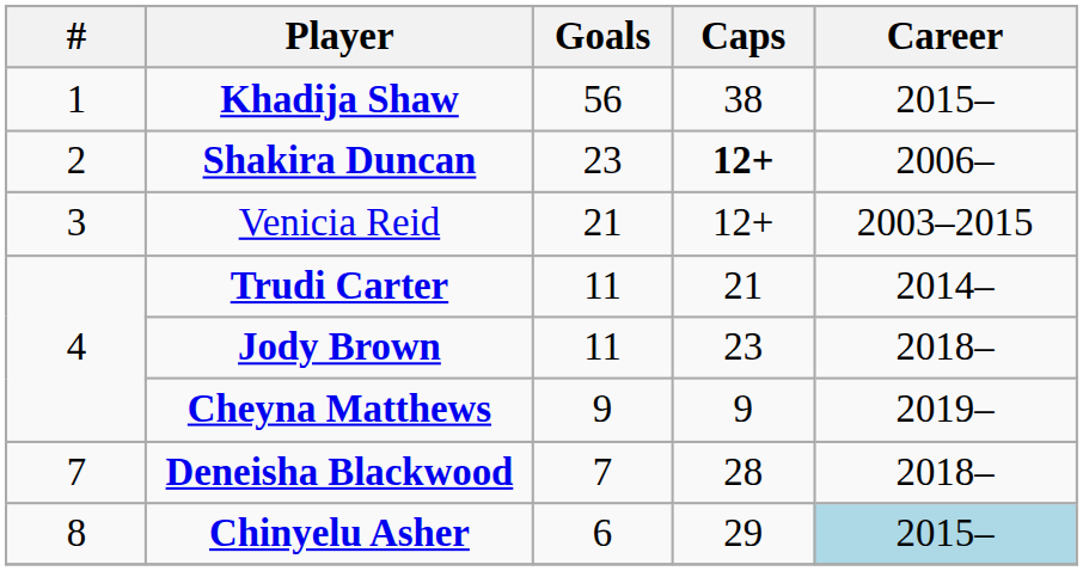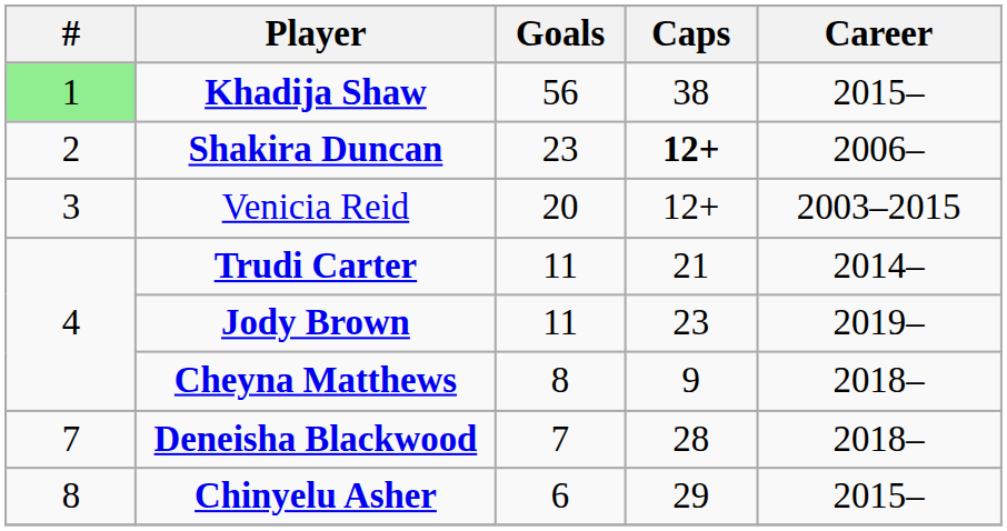Khadija Shaw | #: no background -> lightgreen background
Venicia Reid | Goals: 21 -> 20
Jody Brown | Career: 2018– -> 2019–
Cheyna Matthews | Goals: 9 -> 8
Cheyna Matthews | Career: 2019– -> 2018–
Chinyelu Asher | Career: lightblue background -> no background
